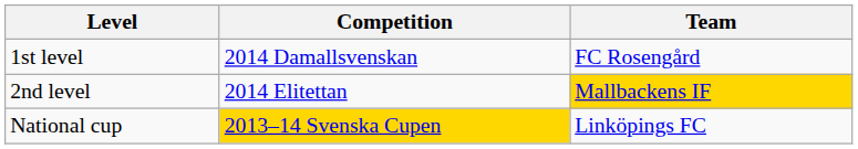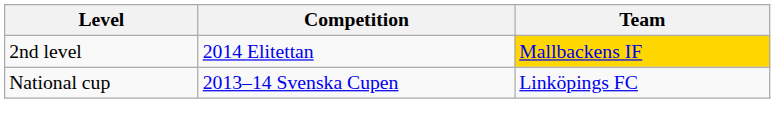- row: 1st level | 2014 Damallsvenskan | FC Rosengård
National cup | Competition: gold background -> no background
